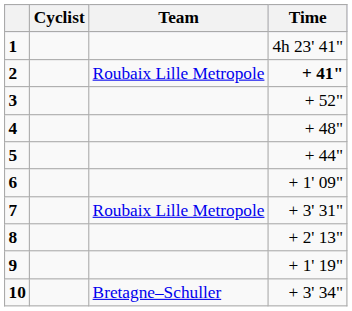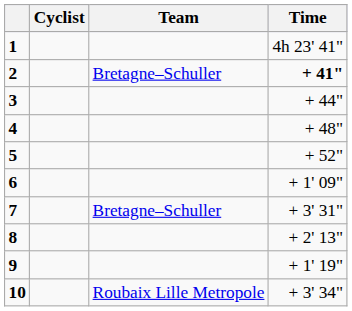2 | Team: Roubaix Lille Metropole -> Bretagne–Schuller
3 | Time: + 52" -> + 44"
5 | Time: + 44" -> + 52"
7 | Team: Roubaix Lille Metropole -> Bretagne–Schuller
10 | Team: Bretagne–Schuller -> Roubaix Lille Metropole
